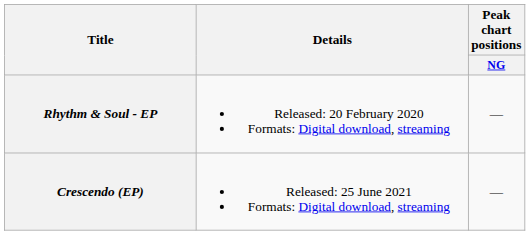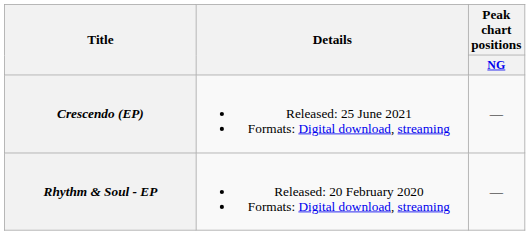rows swapped: Crescendo (EP) <-> Rhythm & Soul - EP
